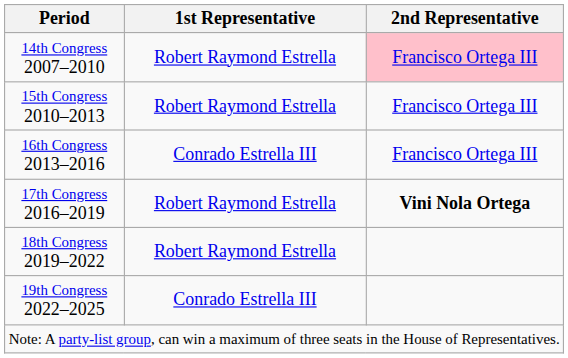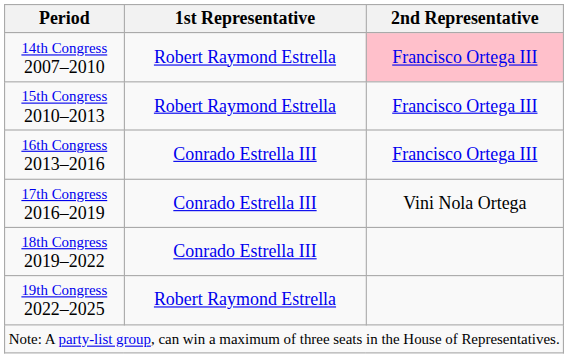17th Congress 2016–2019 | 1st Representative: Robert Raymond Estrella -> Conrado Estrella III
17th Congress 2016–2019 | 2nd Representative: bold -> normal
18th Congress 2019–2022 | 1st Representative: Robert Raymond Estrella -> Conrado Estrella III
19th Congress 2022–2025 | 1st Representative: Conrado Estrella III -> Robert Raymond Estrella
